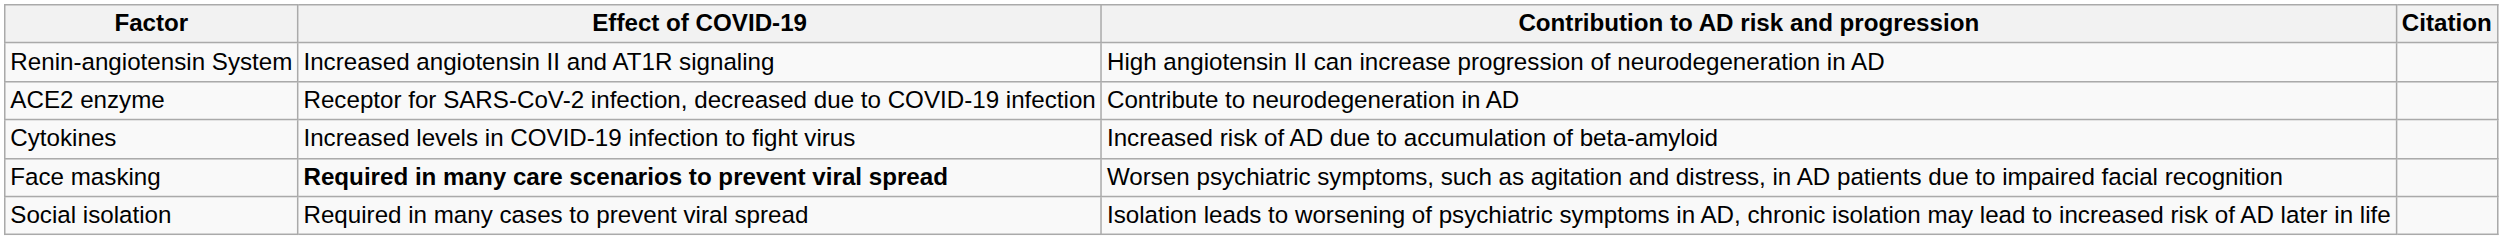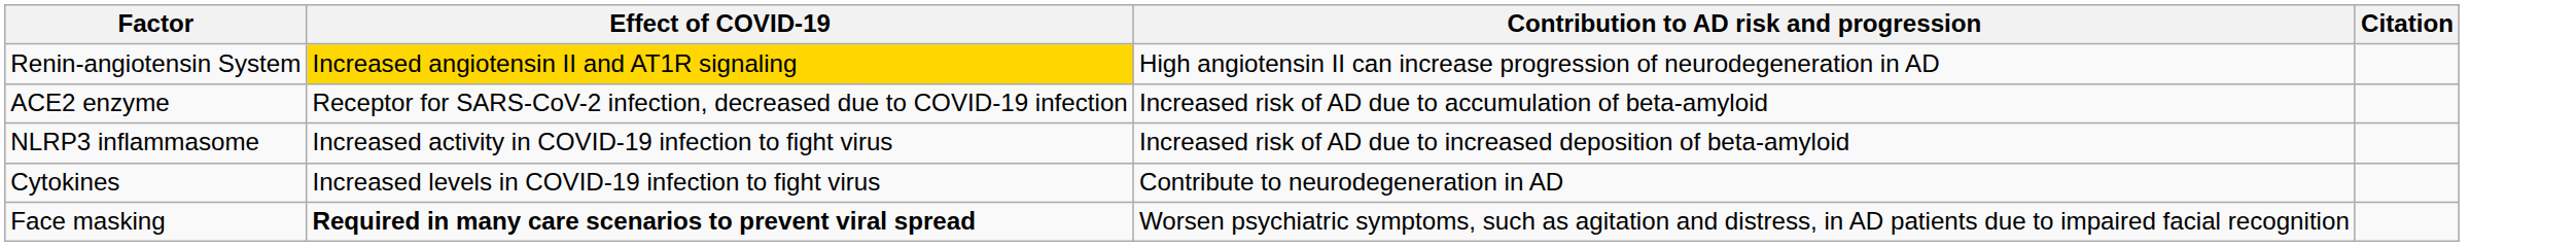Renin-angiotensin System | Effect of COVID-19: no background -> gold background
ACE2 enzyme | Contribution to AD risk and progression: Contribute to neurodegeneration in AD -> Increased risk of AD due to accumulation of beta-amyloid
+ row: NLRP3 inflammasome | Increased activity in COVID-19 infection to fight virus | Increased risk of AD due to increased deposition of beta-amyloid
Cytokines | Contribution to AD risk and progression: Increased risk of AD due to accumulation of beta-amyloid -> Contribute to neurodegeneration in AD
- row: Social isolation | Required in many cases to prevent viral spread | Isolation leads to worsening of psychiatric symptoms in AD, chronic isolation may lead to increased risk of AD later in life
